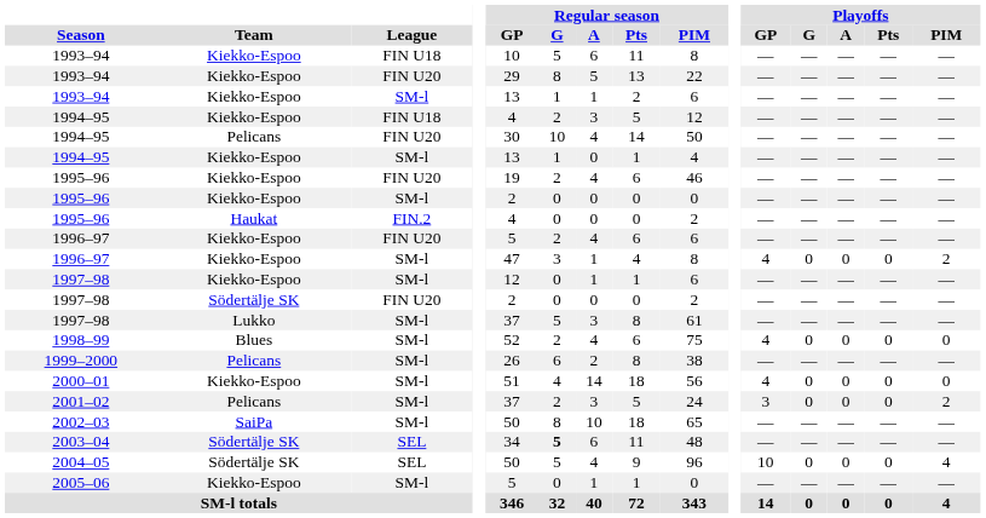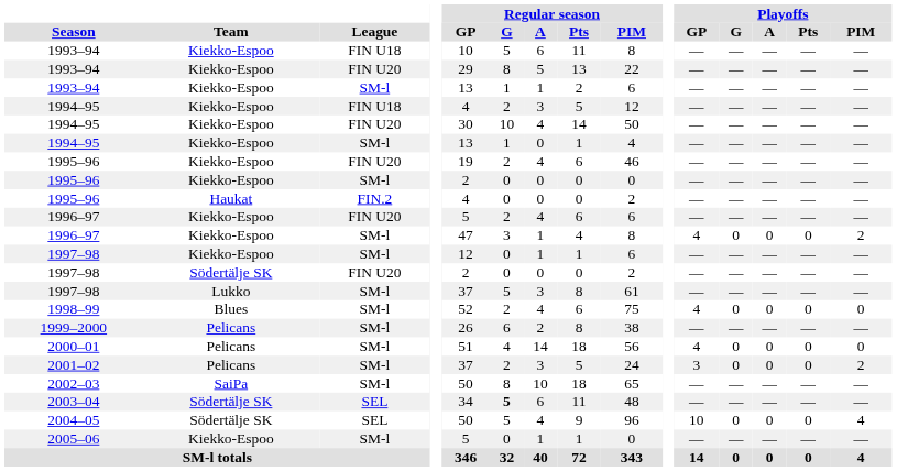1994–95 / FIN U20 | Team: Pelicans -> Kiekko-Espoo
2000–01 | Team: Kiekko-Espoo -> Pelicans
